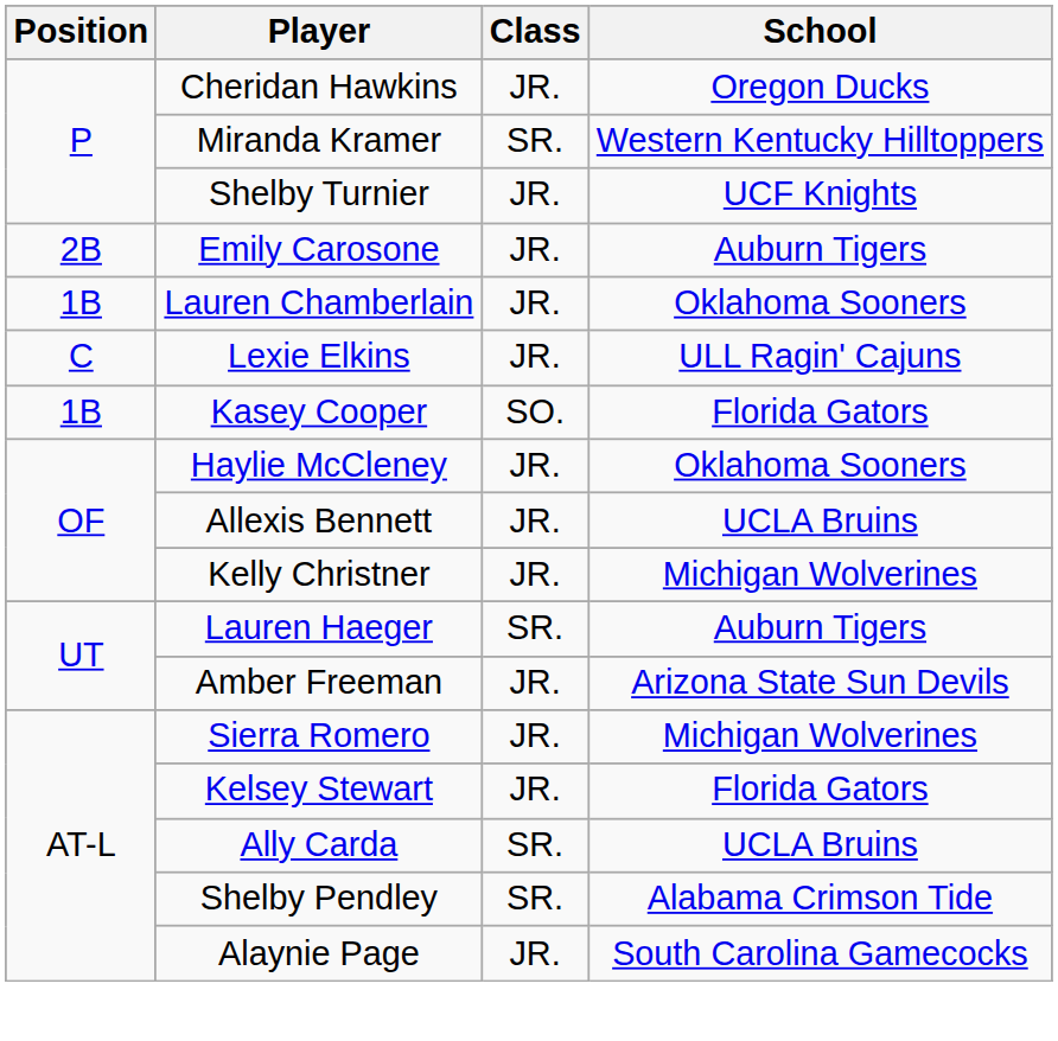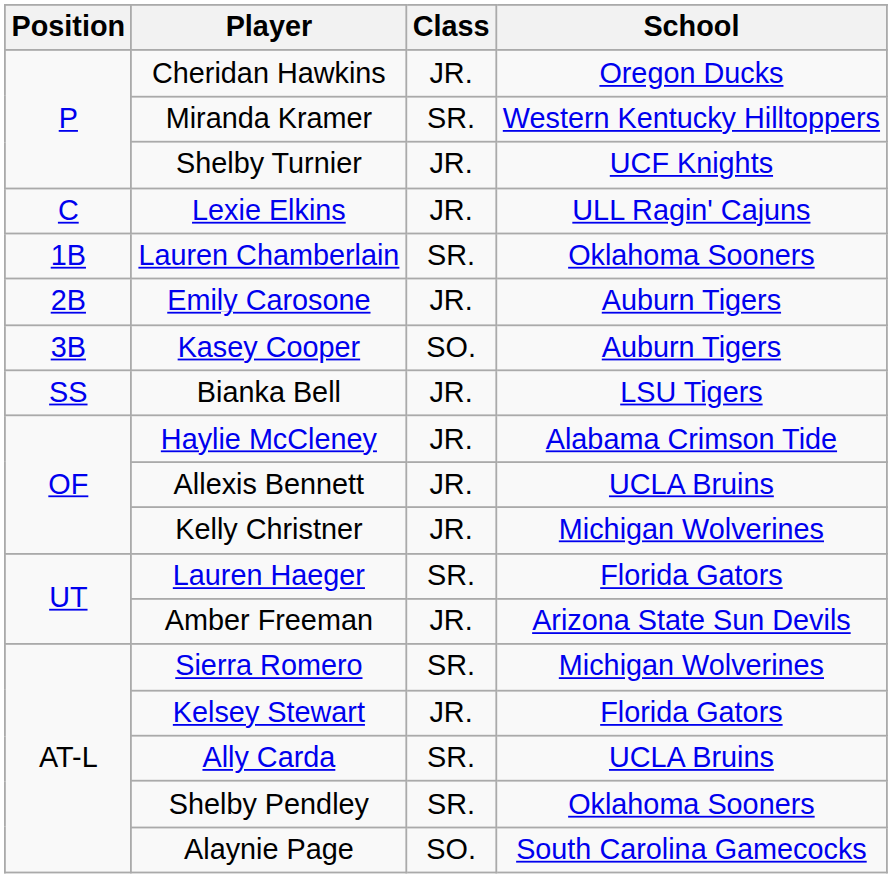rows swapped: Lexie Elkins <-> Emily Carosone
Lauren Chamberlain | Class: JR. -> SR.
Kasey Cooper | Position: 1B -> 3B
Kasey Cooper | School: Florida Gators -> Auburn Tigers
+ row: SS | Bianka Bell | JR. | LSU Tigers
Haylie McCleney | School: Oklahoma Sooners -> Alabama Crimson Tide
Lauren Haeger | School: Auburn Tigers -> Florida Gators
Sierra Romero | Class: JR. -> SR.
Shelby Pendley | School: Alabama Crimson Tide -> Oklahoma Sooners
Alaynie Page | Class: JR. -> SO.
